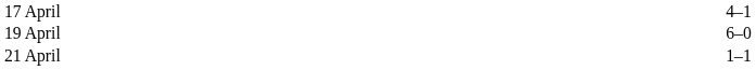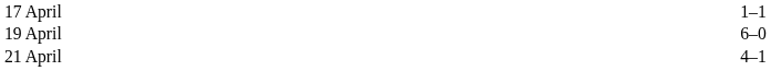17 April | column 3: 4–1 -> 1–1
21 April | column 3: 1–1 -> 4–1
